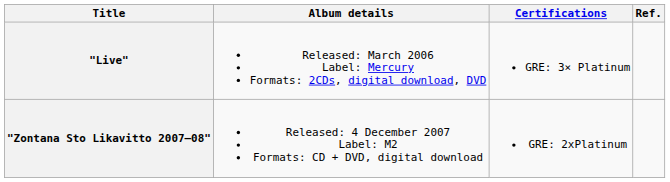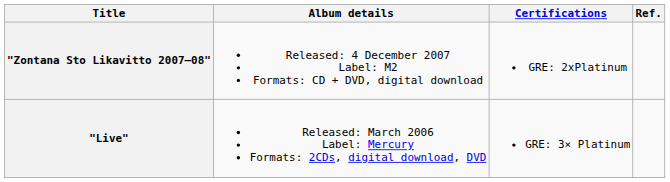rows swapped: "Live" <-> "Zontana Sto Likavitto 2007–08"
